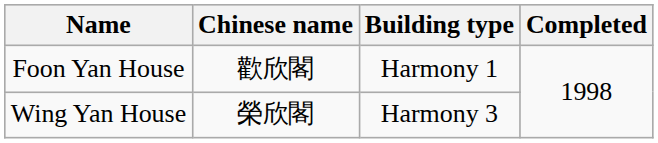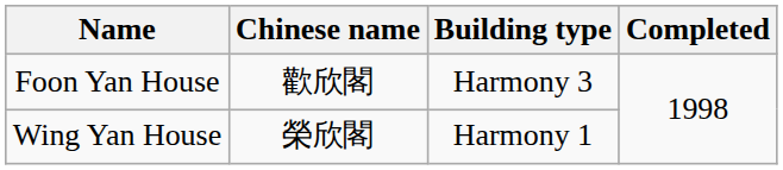Foon Yan House | Building type: Harmony 1 -> Harmony 3
Wing Yan House | Building type: Harmony 3 -> Harmony 1
